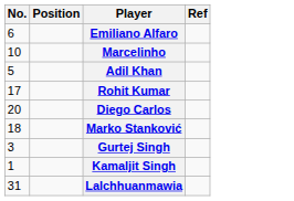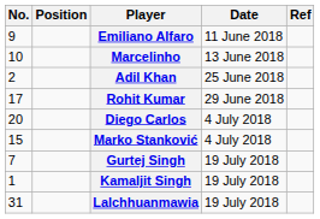+ column: Date | 11 June 2018 | 13 June 2018 | 25 June 2018 | 29 June 2018 | 4 July 2018 | 4 July 2018 | 19 July 2018 | 19 July 2018 | 19 July 2018
Emiliano Alfaro | No.: 6 -> 9
Adil Khan | No.: 5 -> 2
Marko Stanković | No.: 18 -> 15
Gurtej Singh | No.: 3 -> 7
